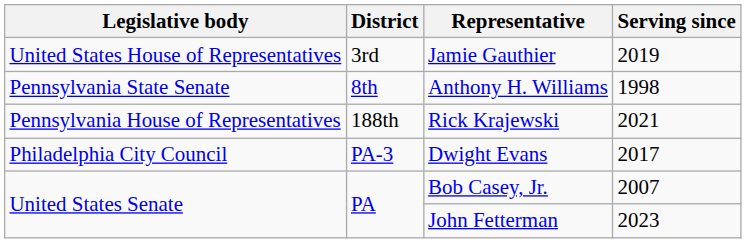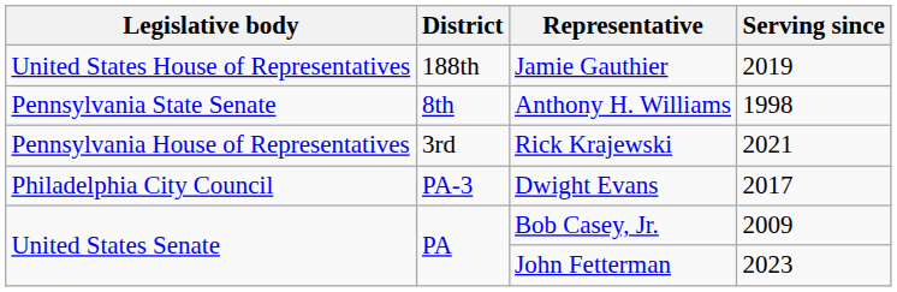Jamie Gauthier | District: 3rd -> 188th
Rick Krajewski | District: 188th -> 3rd
Bob Casey, Jr. | Serving since: 2007 -> 2009
